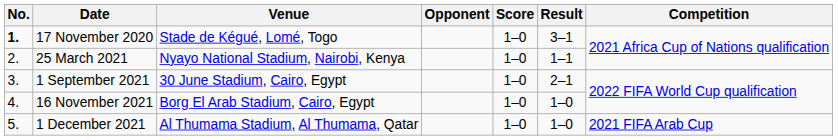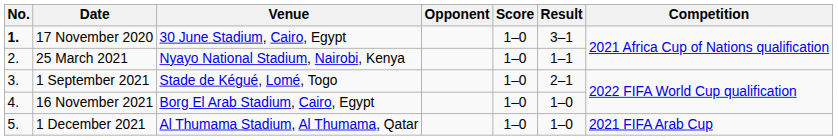17 November 2020 | Venue: Stade de Kégué, Lomé, Togo -> 30 June Stadium, Cairo, Egypt
1 September 2021 | Venue: 30 June Stadium, Cairo, Egypt -> Stade de Kégué, Lomé, Togo
